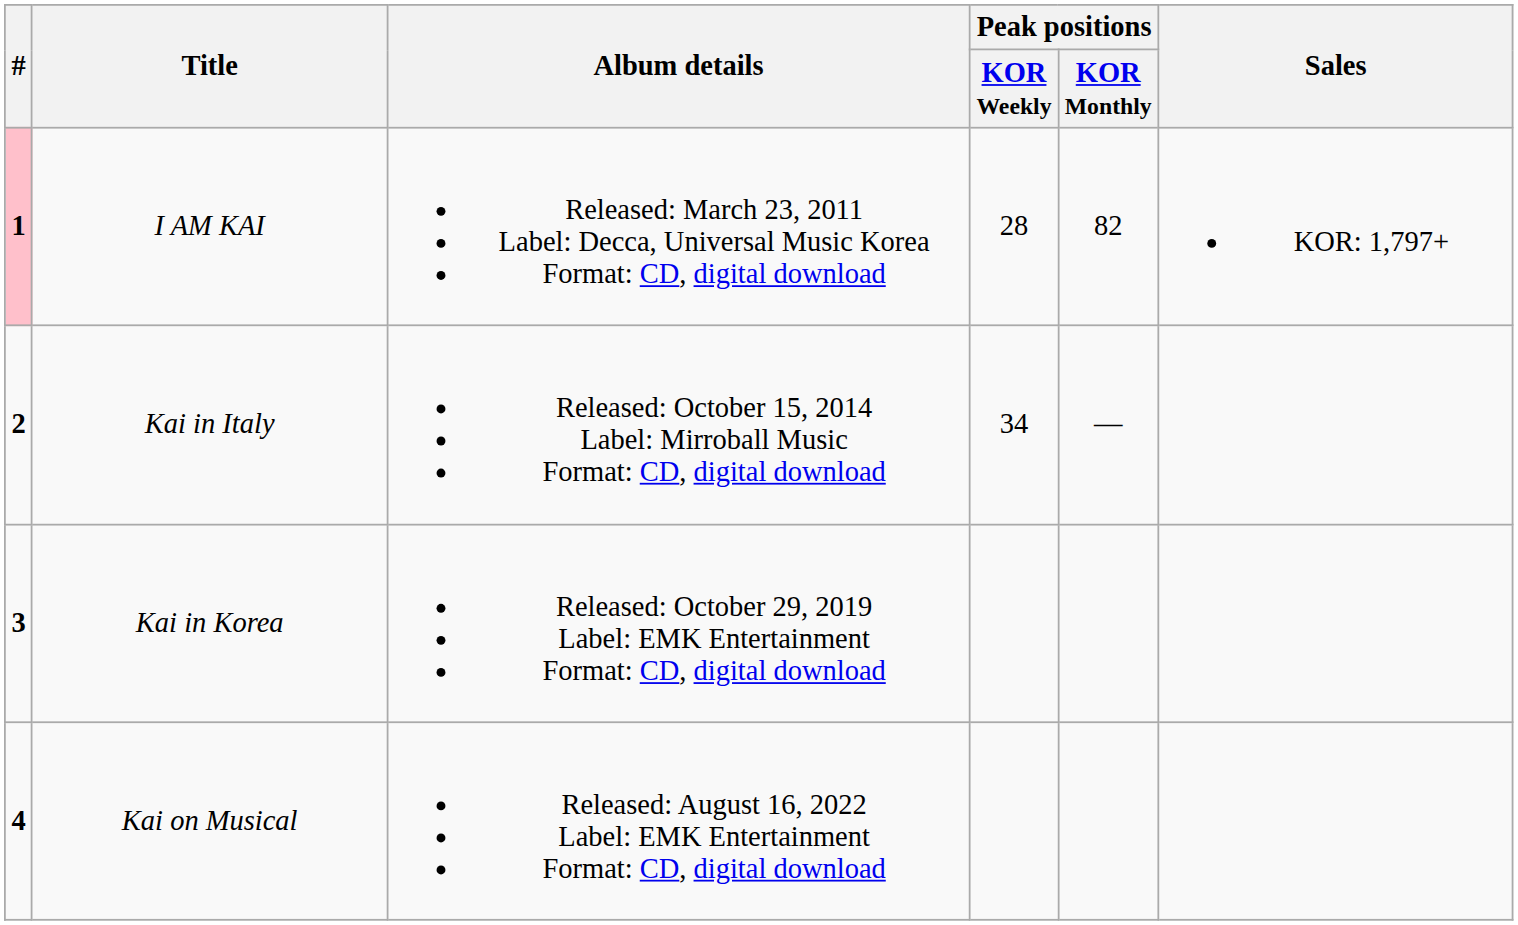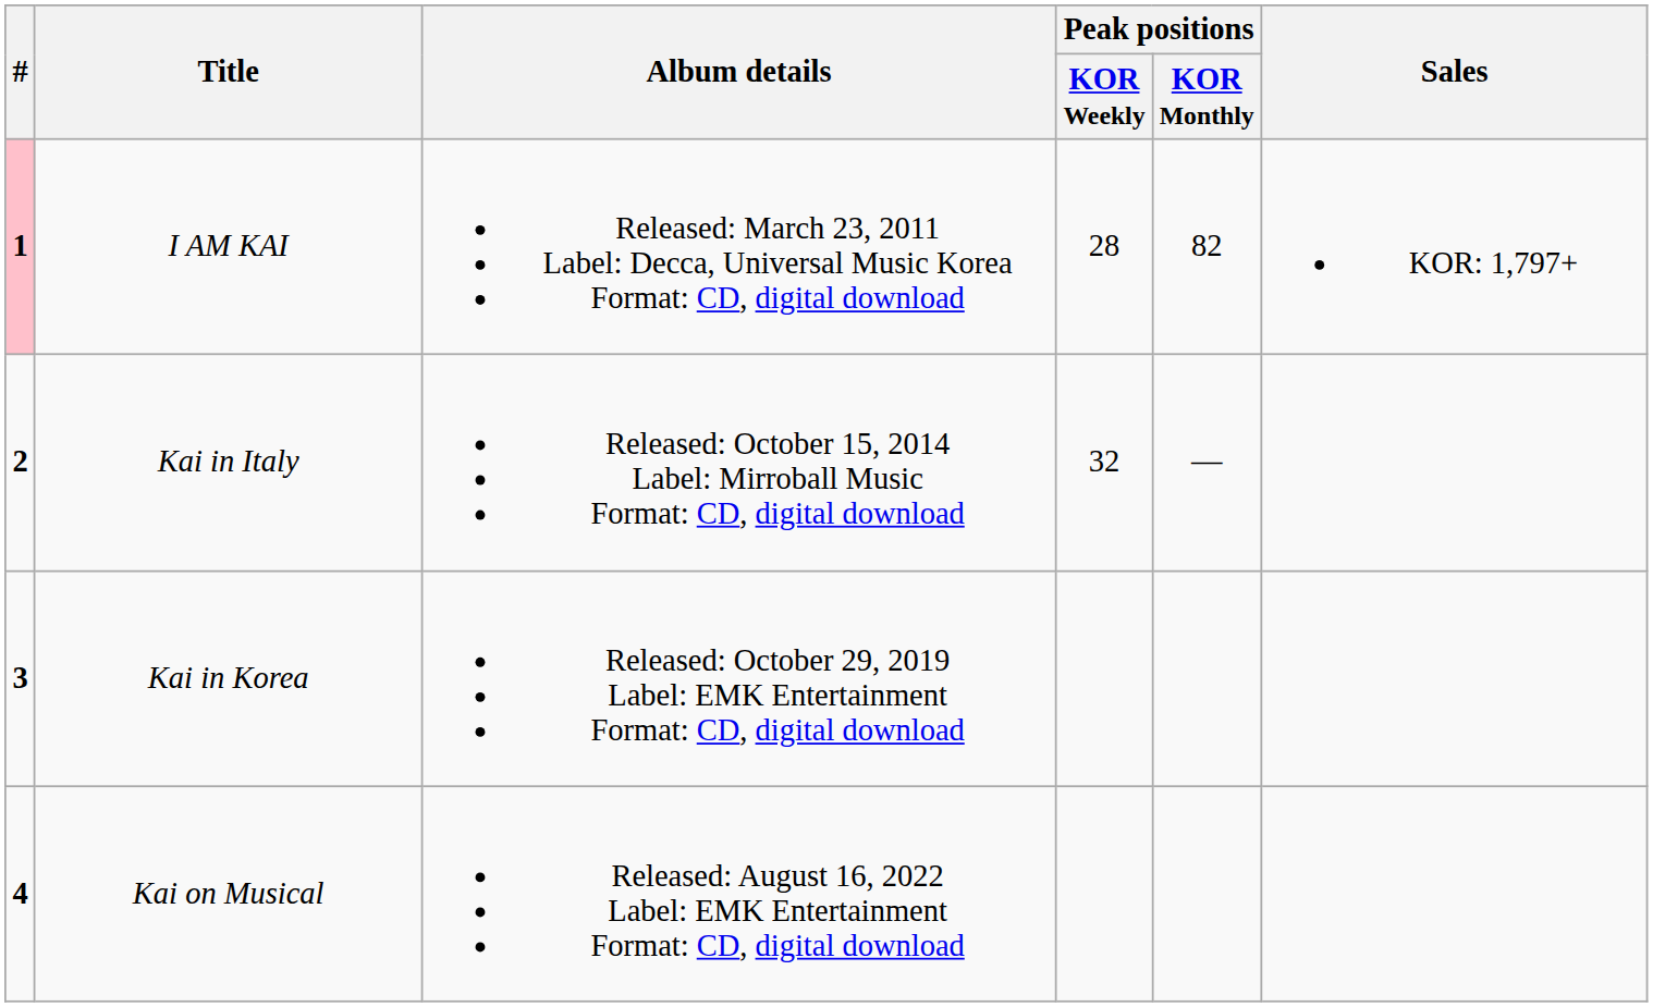Kai in Italy | Peak positions / KOR Weekly: 34 -> 32
